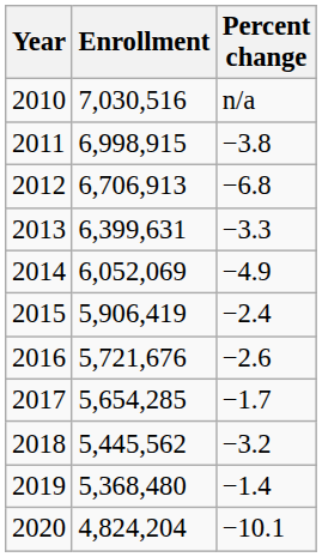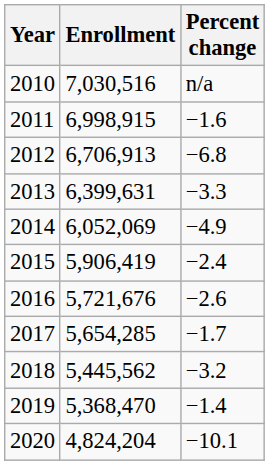2011 | Percent change: −3.8 -> −1.6
2019 | Enrollment: 5,368,480 -> 5,368,470
